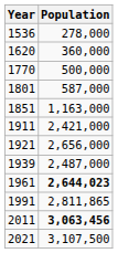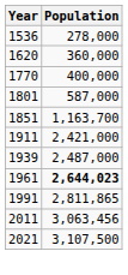1770 | Population: 500,000 -> 400,000
1851 | Population: 1,163,000 -> 1,163,700
- row: 1921 | 2,656,000
2011 | Population: bold -> normal
